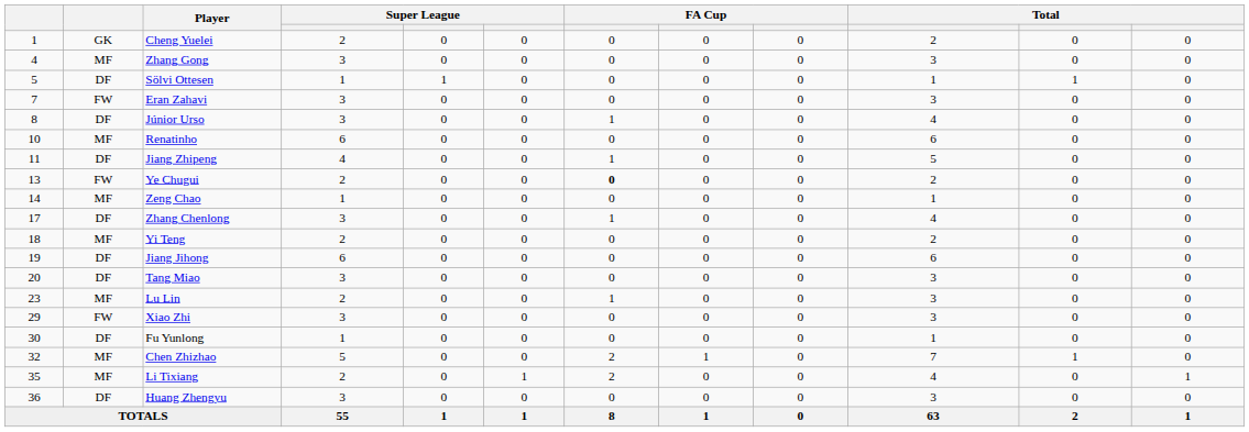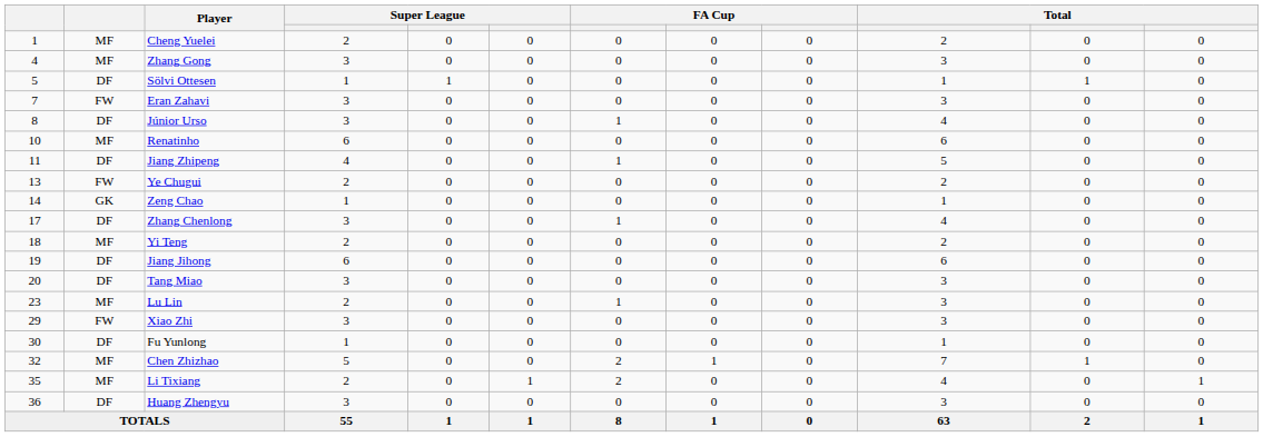Cheng Yuelei | column 2: GK -> MF
Ye Chugui | column 7: bold -> normal
Zeng Chao | column 2: MF -> GK
